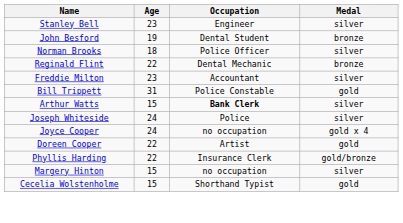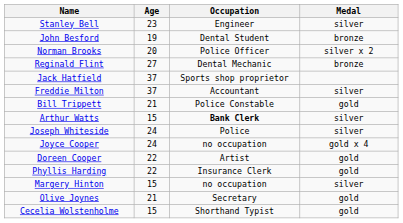Norman Brooks | Age: 18 -> 20
Norman Brooks | Medal: silver -> silver x 2
Reginald Flint | Age: 22 -> 27
+ row: Jack Hatfield | 37 | Sports shop proprietor
Freddie Milton | Age: 23 -> 37
Bill Trippett | Age: 31 -> 21
Phyllis Harding | Medal: gold/bronze -> gold
+ row: Olive Joynes | 21 | Secretary | gold
